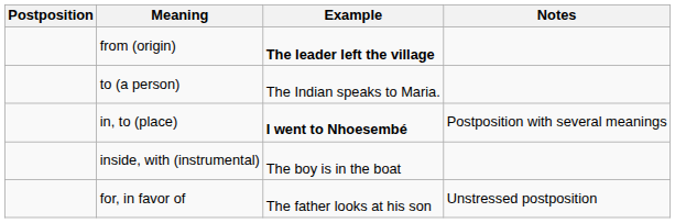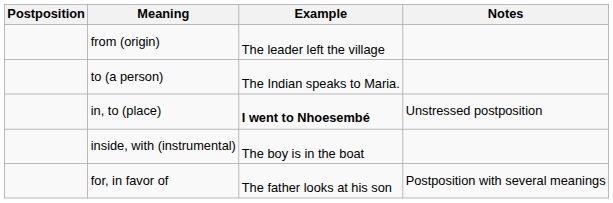from (origin) | Example: bold -> normal
in, to (place) | Notes: Postposition with several meanings -> Unstressed postposition
for, in favor of | Notes: Unstressed postposition -> Postposition with several meanings
